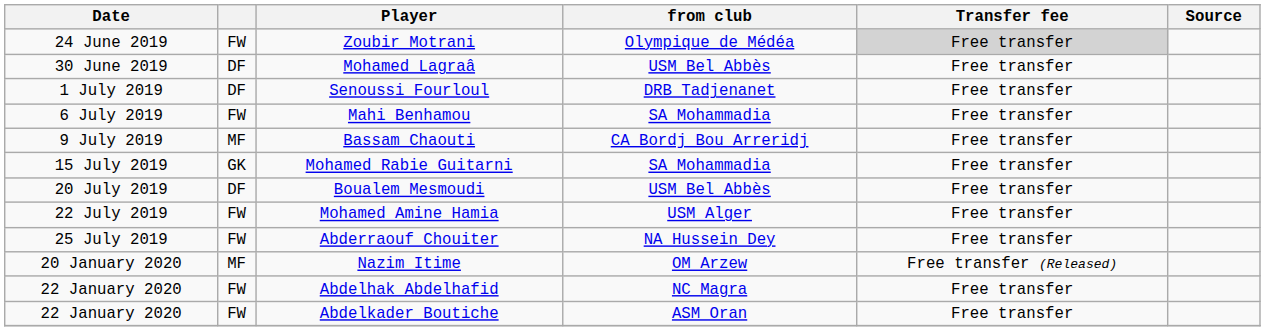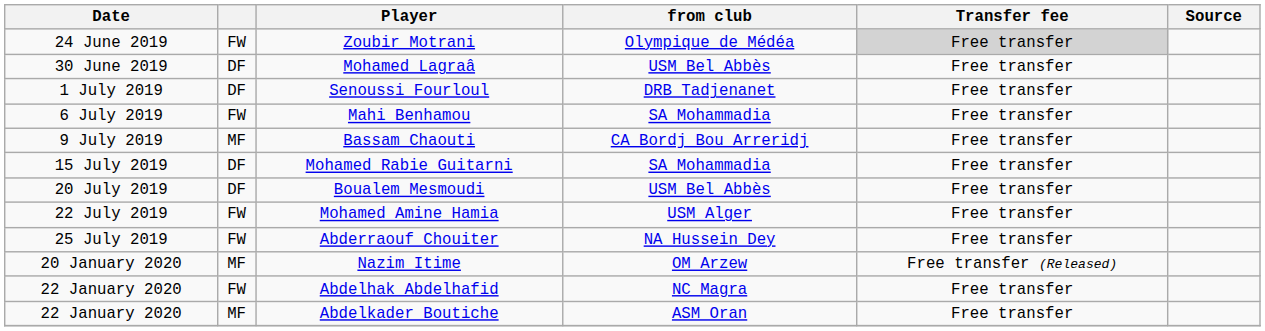Mohamed Rabie Guitarni | column 2: GK -> DF
Abdelkader Boutiche | column 2: FW -> MF
